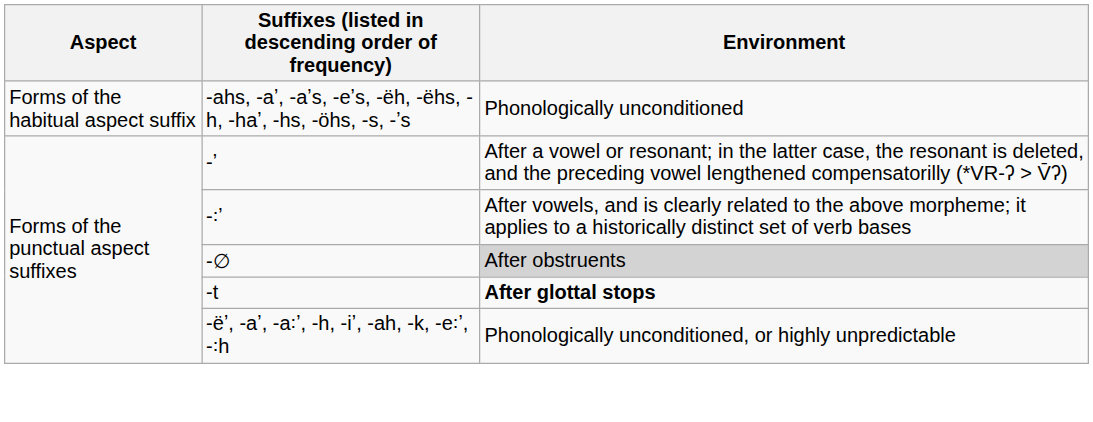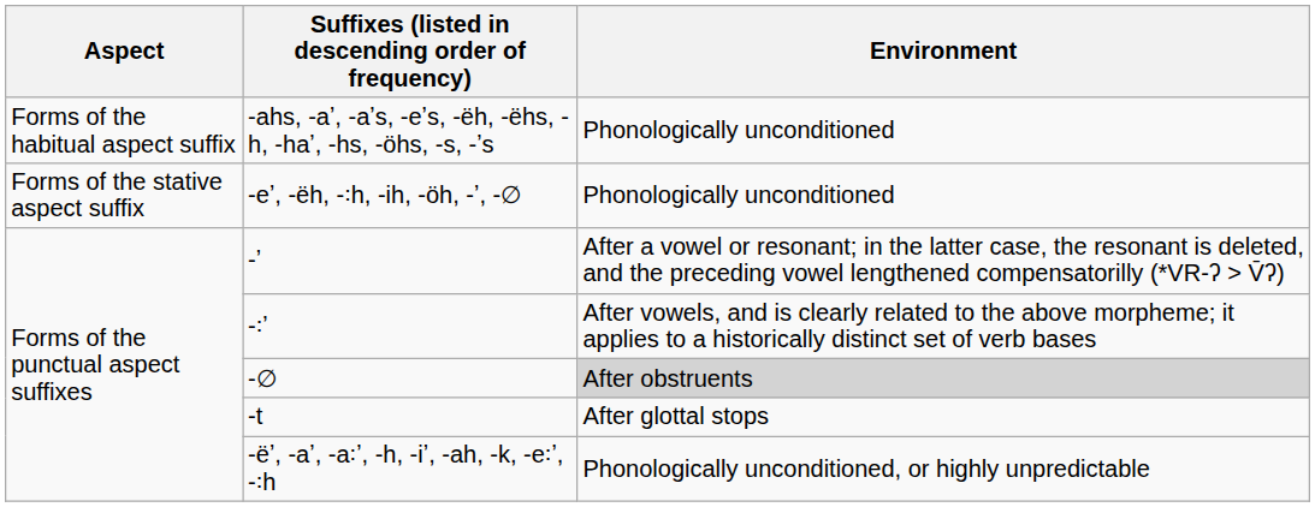+ row: Forms of the stative aspect suffix | -eʼ, -ëh, -꞉h, -ih, -öh, -ʼ, -∅ | Phonologically unconditioned
-t | Environment: bold -> normal
